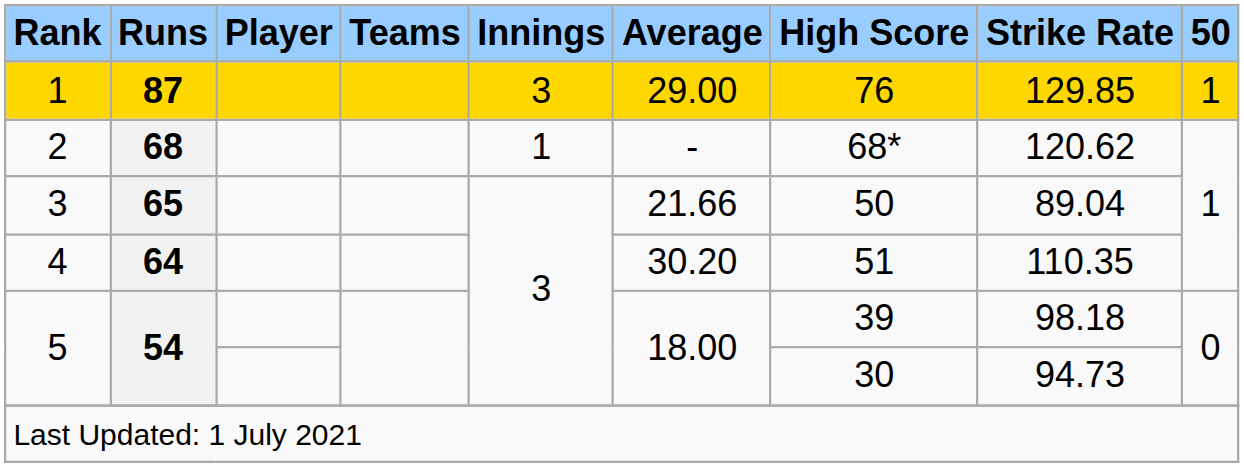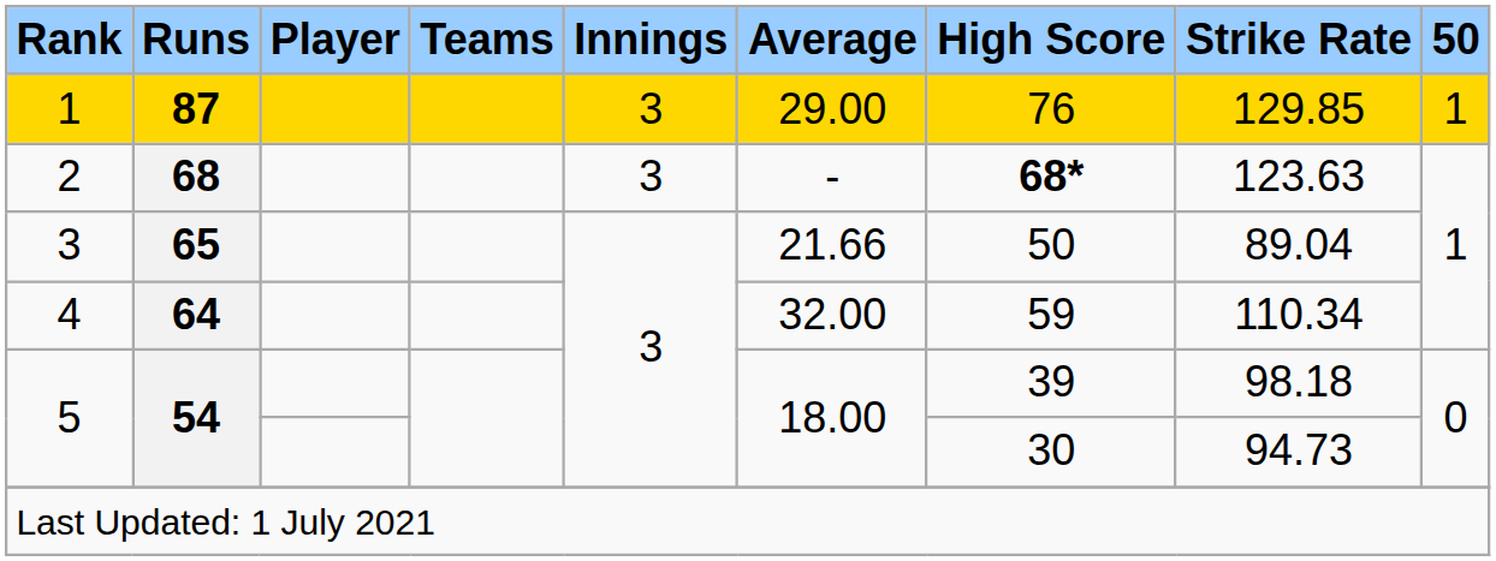2 | Innings: 1 -> 3
2 | High Score: normal -> bold
2 | Strike Rate: 120.62 -> 123.63
4 | Average: 30.20 -> 32.00
4 | High Score: 51 -> 59
4 | Strike Rate: 110.35 -> 110.34
